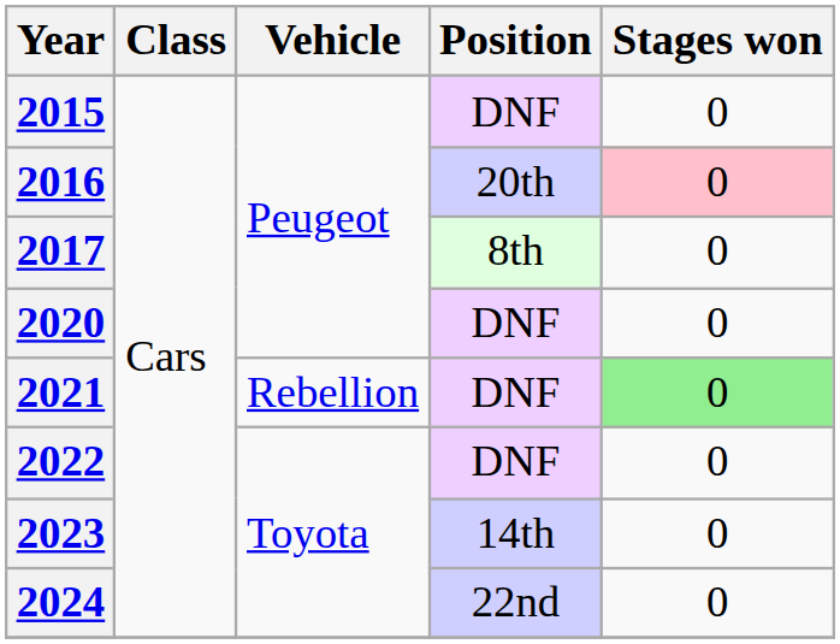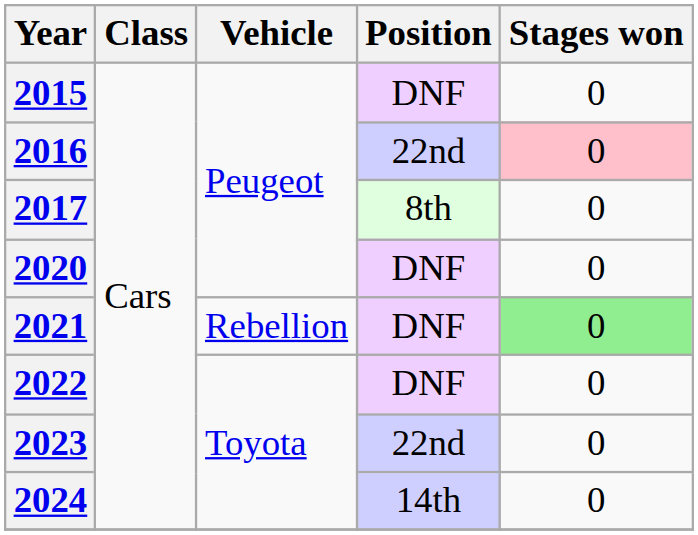2016 | Position: 20th -> 22nd
2023 | Position: 14th -> 22nd
2024 | Position: 22nd -> 14th
